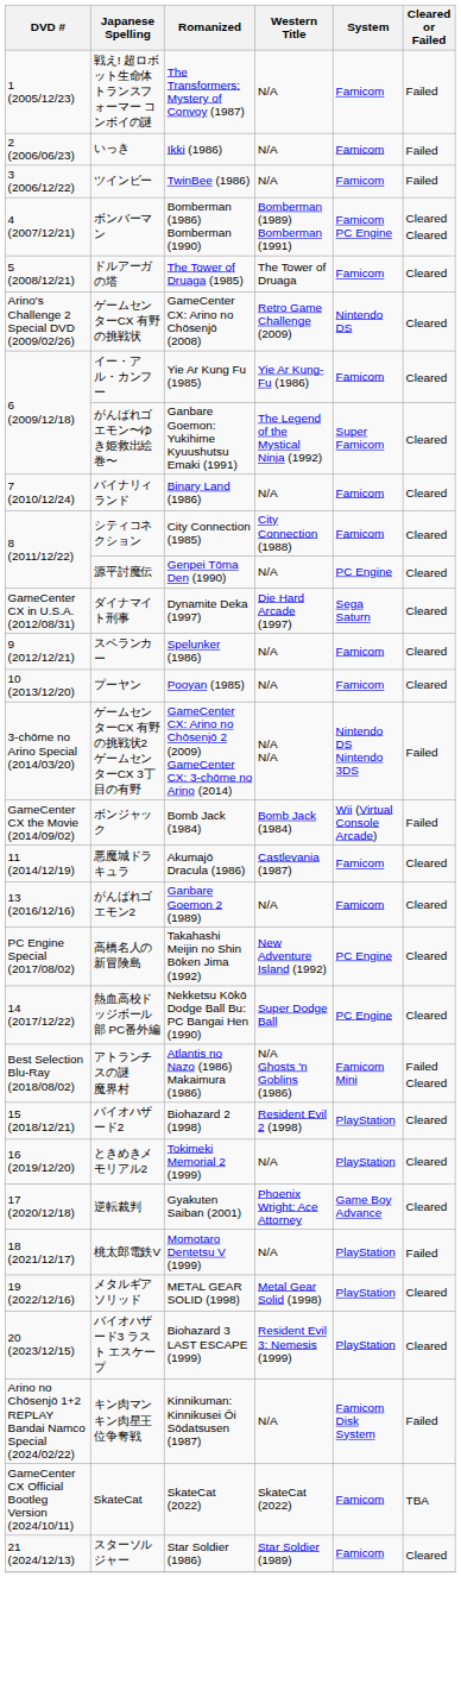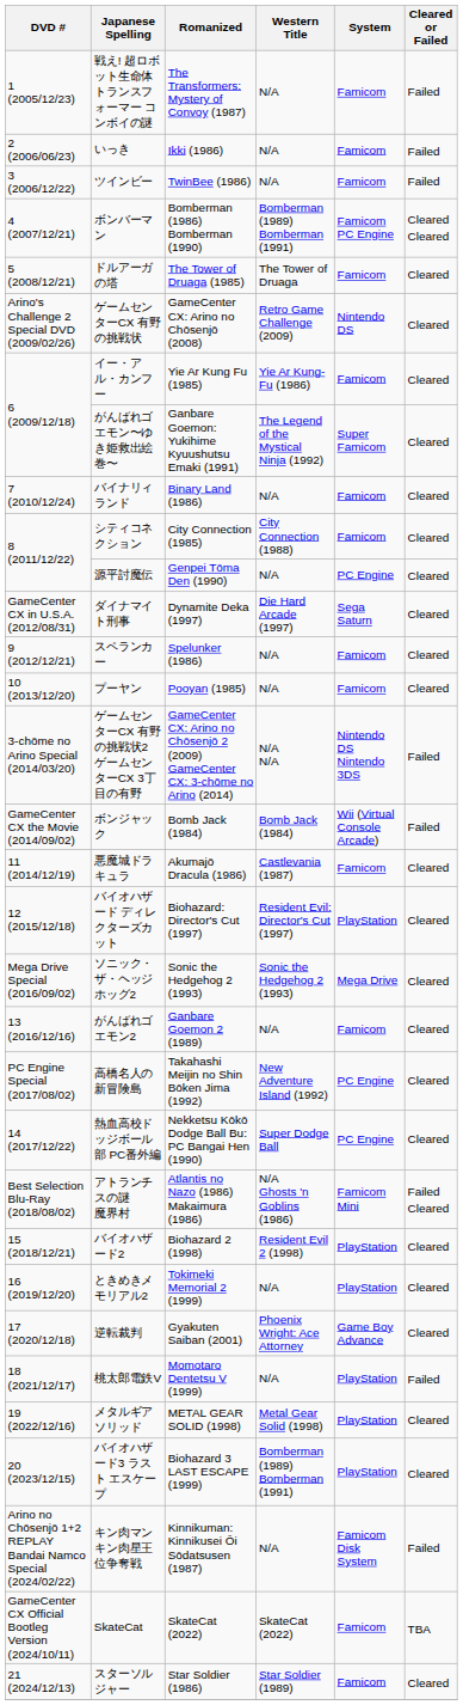+ row: 12 (2015/12/18) | バイオハザード ディレクターズカット | Biohazard: Director's Cut (1997) | Resident Evil: Director's Cut (1997) | PlayStation | Cleared
+ row: Mega Drive Special (2016/09/02) | ソニック・ザ・ヘッジホッグ2 | Sonic the Hedgehog 2 (1993) | Sonic the Hedgehog 2 (1993) | Mega Drive | Cleared
バイオハザード3 ラスト エスケープ | Western Title: Resident Evil 3: Nemesis (1999) -> Bomberman (1989) Bomberman (1991)
